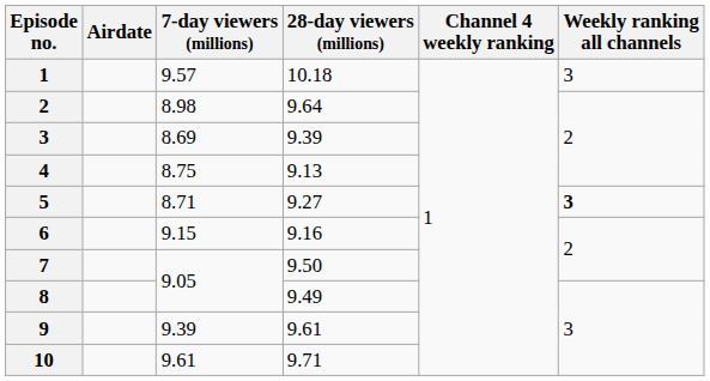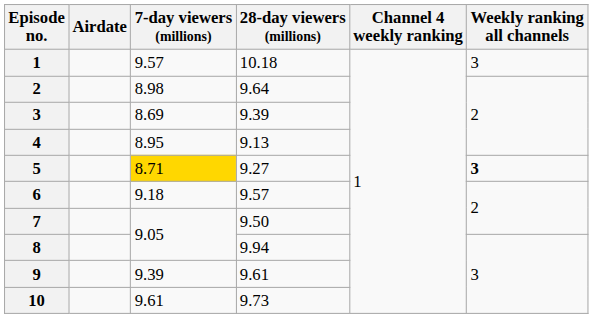4 | 7-day viewers (millions): 8.75 -> 8.95
5 | 7-day viewers (millions): no background -> gold background
6 | 7-day viewers (millions): 9.15 -> 9.18
6 | 28-day viewers (millions): 9.16 -> 9.57
8 | 28-day viewers (millions): 9.49 -> 9.94
10 | 28-day viewers (millions): 9.71 -> 9.73
